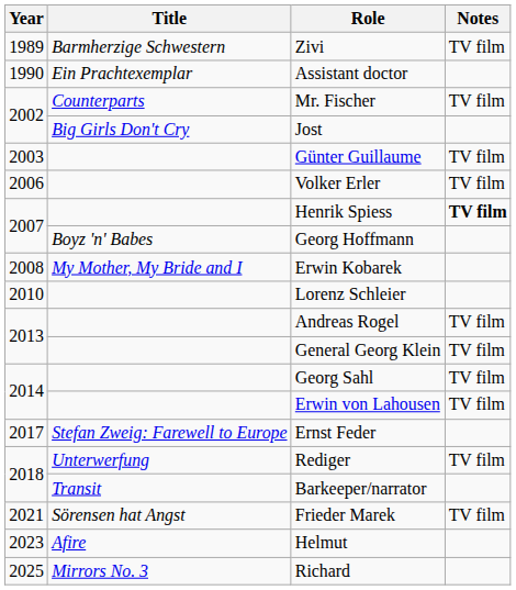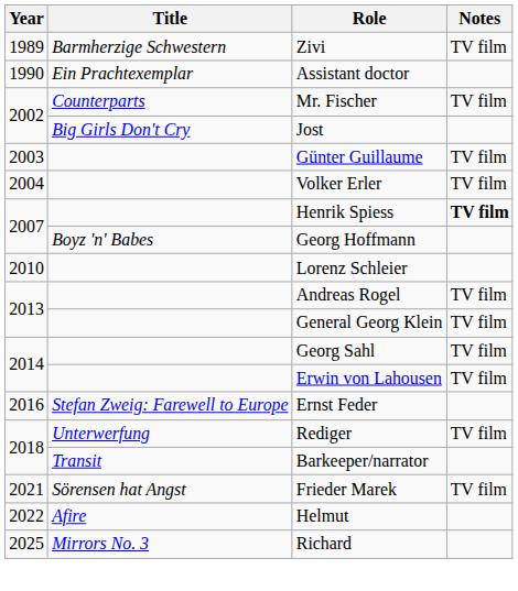Volker Erler | Year: 2006 -> 2004
- row: 2008 | My Mother, My Bride and I | Erwin Kobarek
Ernst Feder | Year: 2017 -> 2016
Helmut | Year: 2023 -> 2022
